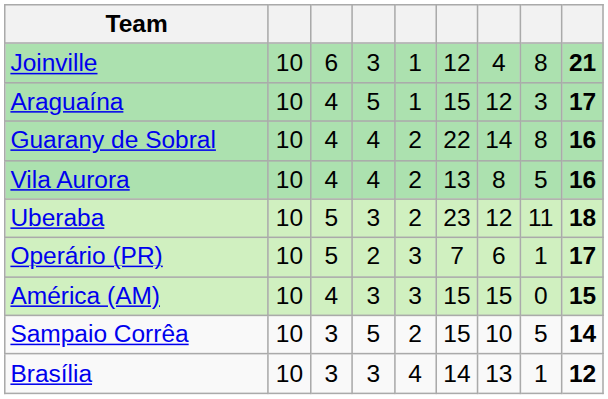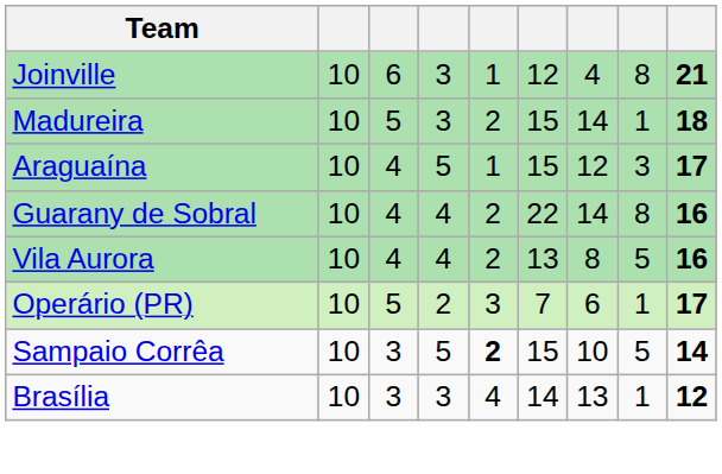+ row: Madureira | 10 | 5 | 3 | 2 | 15 | 14 | 1 | 18
- row: Uberaba | 10 | 5 | 3 | 2 | 23 | 12 | 11 | 18
- row: América (AM) | 10 | 4 | 3 | 3 | 15 | 15 | 0 | 15
Sampaio Corrêa | column 5: normal -> bold
